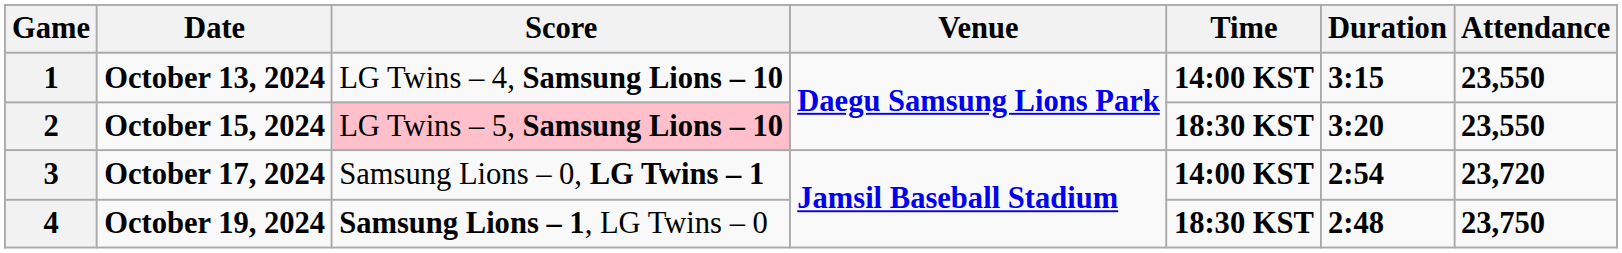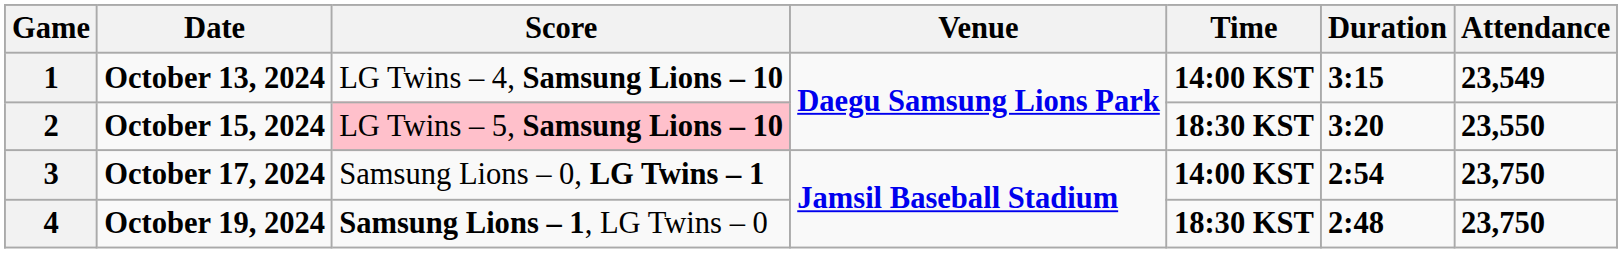1 | Attendance: 23,550 -> 23,549
3 | Attendance: 23,720 -> 23,750
